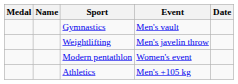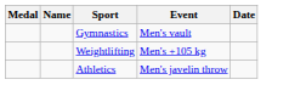Weightlifting | Event: Men's javelin throw -> Men's +105 kg
- row: Modern pentathlon | Women's event
Athletics | Event: Men's +105 kg -> Men's javelin throw
